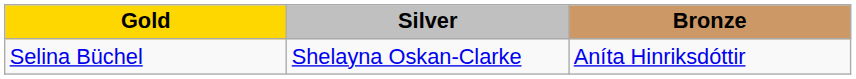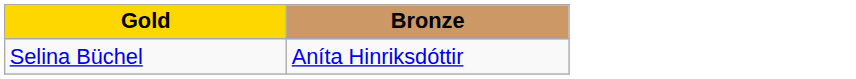- column: Silver | Shelayna Oskan-Clarke
